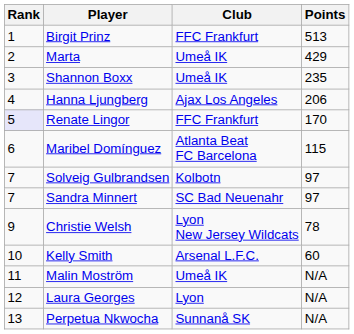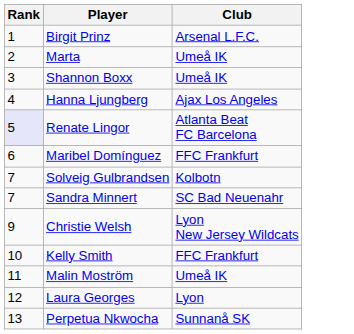- column: Points | 513 | 429 | 235 | 206 | 170 | 115 | 97 | 97 | 78 | 60 | N/A | N/A | N/A
Birgit Prinz | Club: FFC Frankfurt -> Arsenal L.F.C.
Renate Lingor | Club: FFC Frankfurt -> Atlanta Beat FC Barcelona
Maribel Domínguez | Club: Atlanta Beat FC Barcelona -> FFC Frankfurt
Kelly Smith | Club: Arsenal L.F.C. -> FFC Frankfurt
